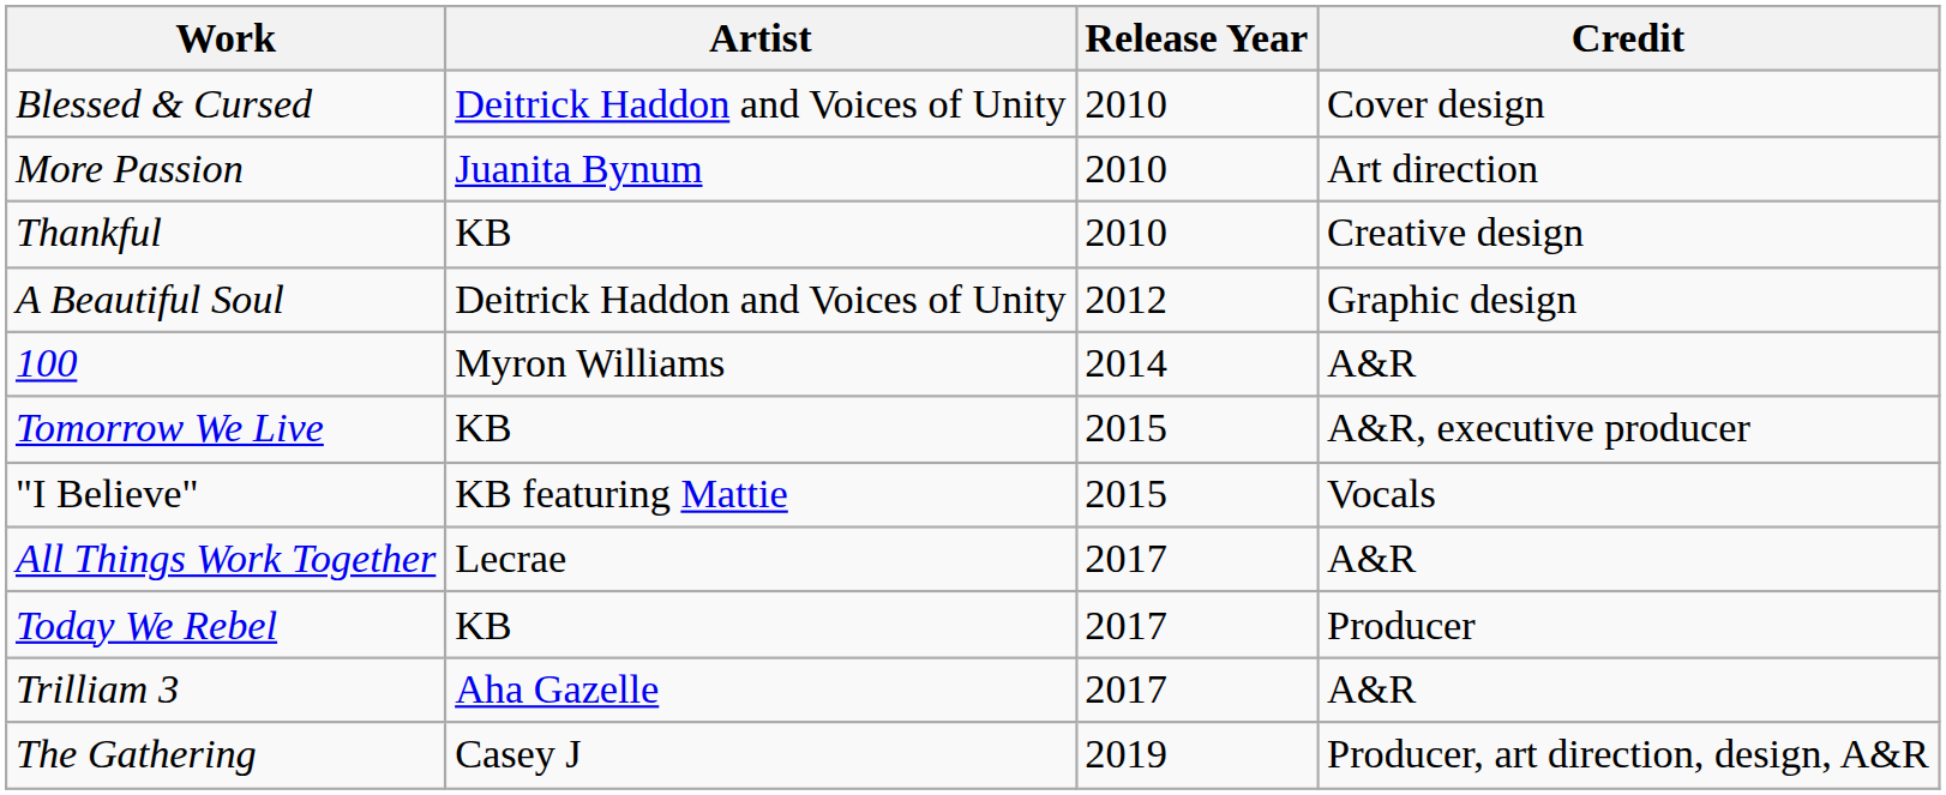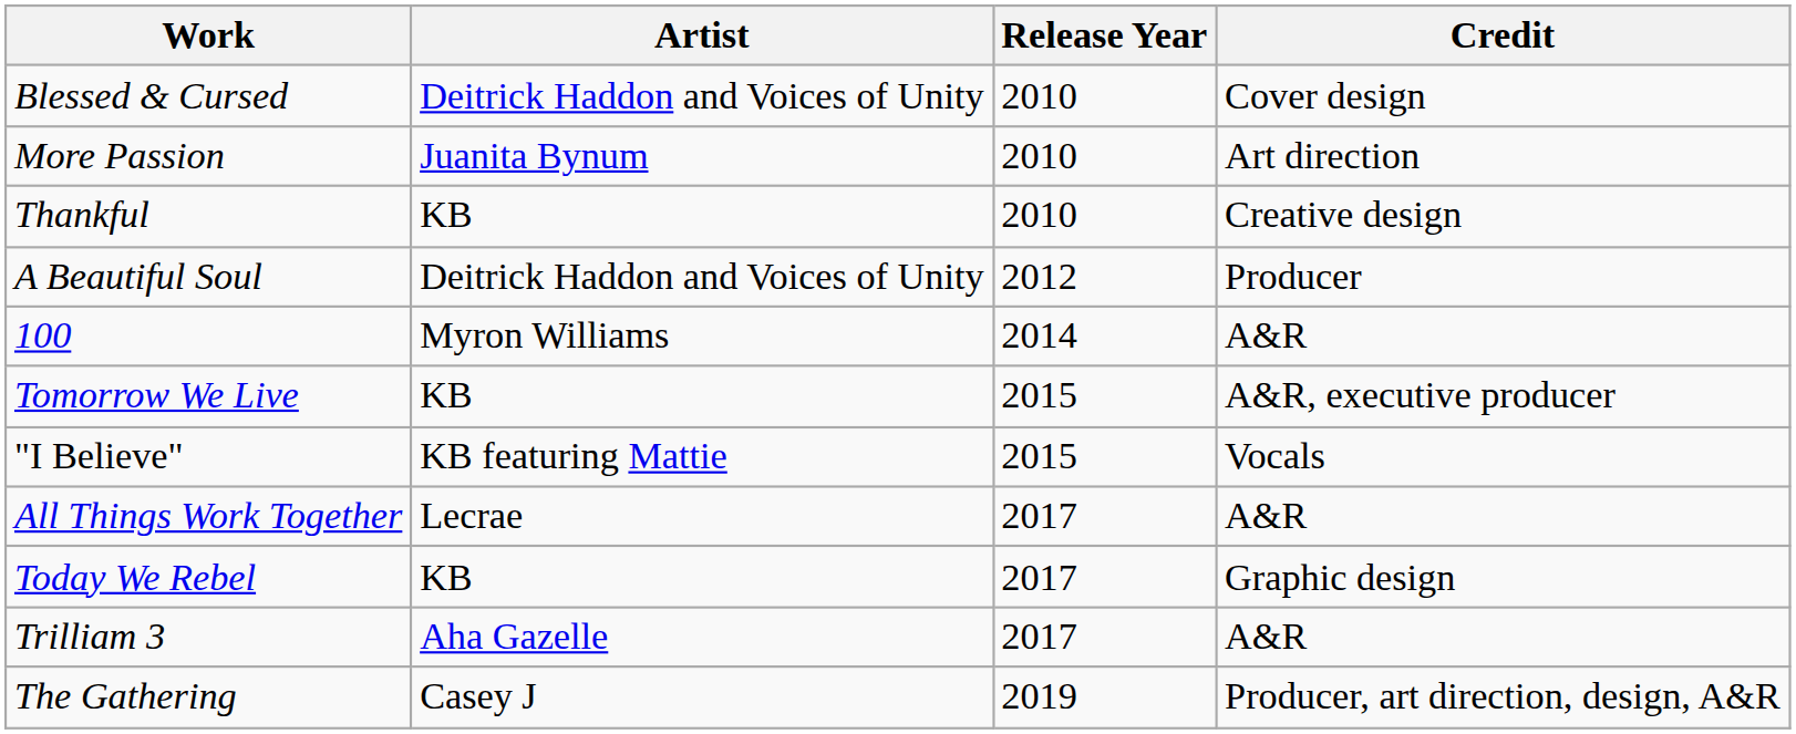A Beautiful Soul | Credit: Graphic design -> Producer
Today We Rebel | Credit: Producer -> Graphic design
